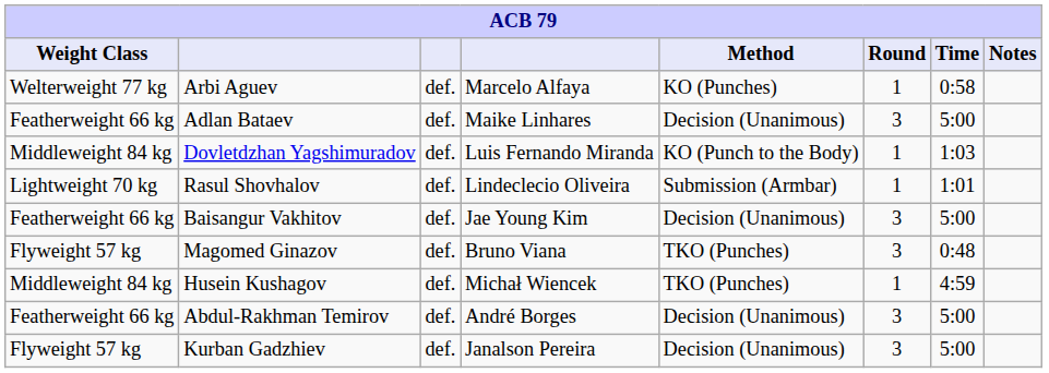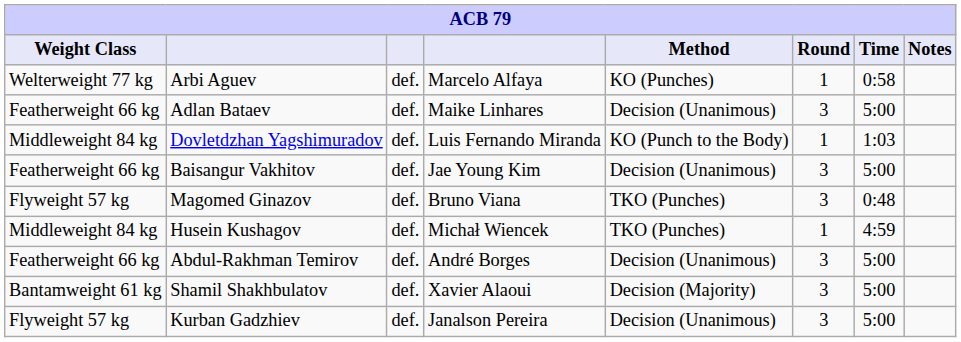- row: Lightweight 70 kg | Rasul Shovhalov | def. | Lindeclecio Oliveira | Submission (Armbar) | 1 | 1:01
+ row: Bantamweight 61 kg | Shamil Shakhbulatov | def. | Xavier Alaoui | Decision (Majority) | 3 | 5:00
